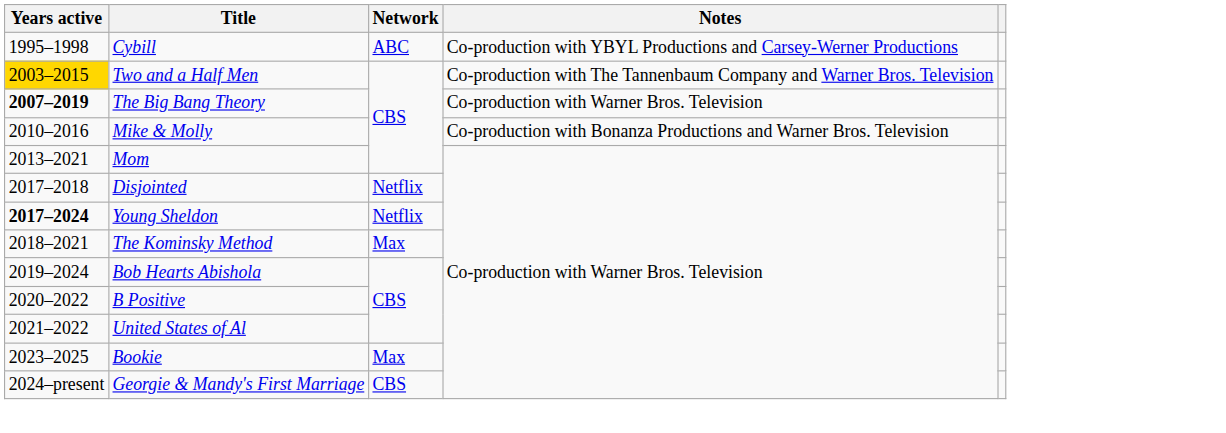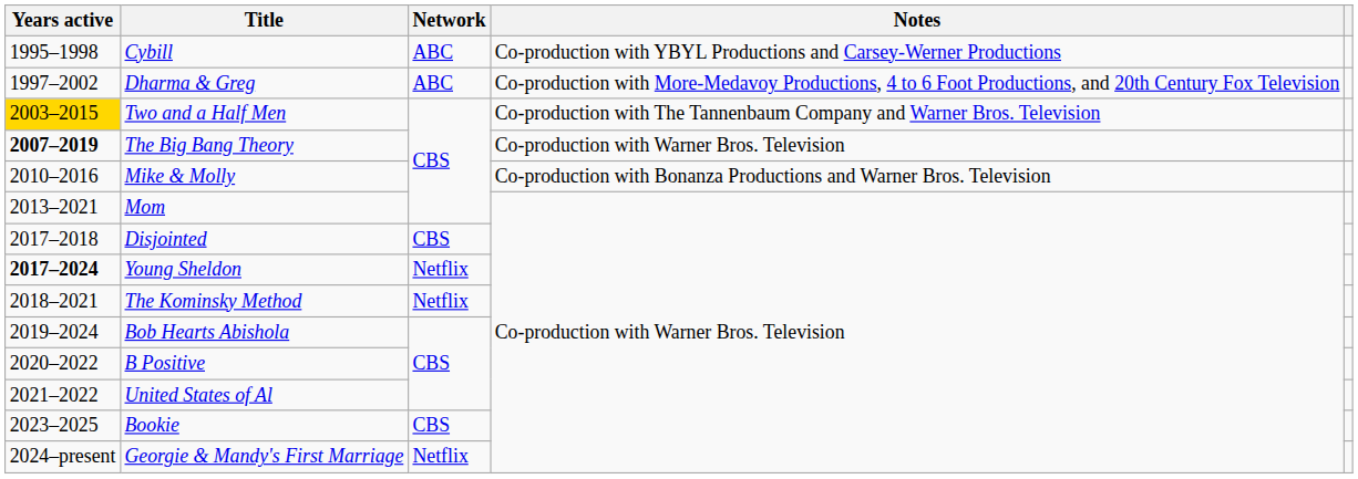+ row: 1997–2002 | Dharma & Greg | ABC | Co-production with More-Medavoy Productions, 4 to 6 Foot Productions, and 20th Century Fox Television
Disjointed | Network: Netflix -> CBS
The Kominsky Method | Network: Max -> Netflix
Bookie | Network: Max -> CBS
Georgie & Mandy's First Marriage | Network: CBS -> Netflix
